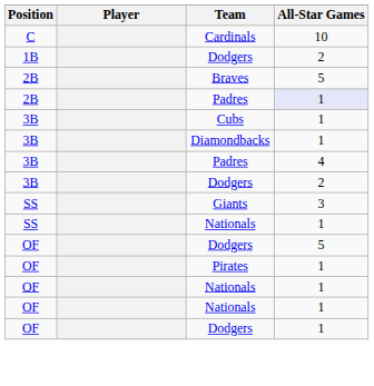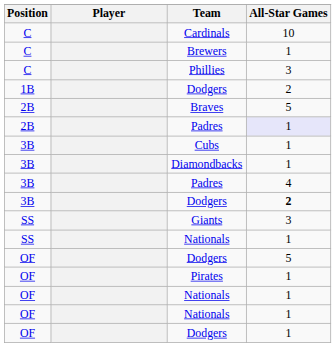+ row: C | Brewers | 1
+ row: C | Phillies | 3
3B / Dodgers | All-Star Games: normal -> bold
